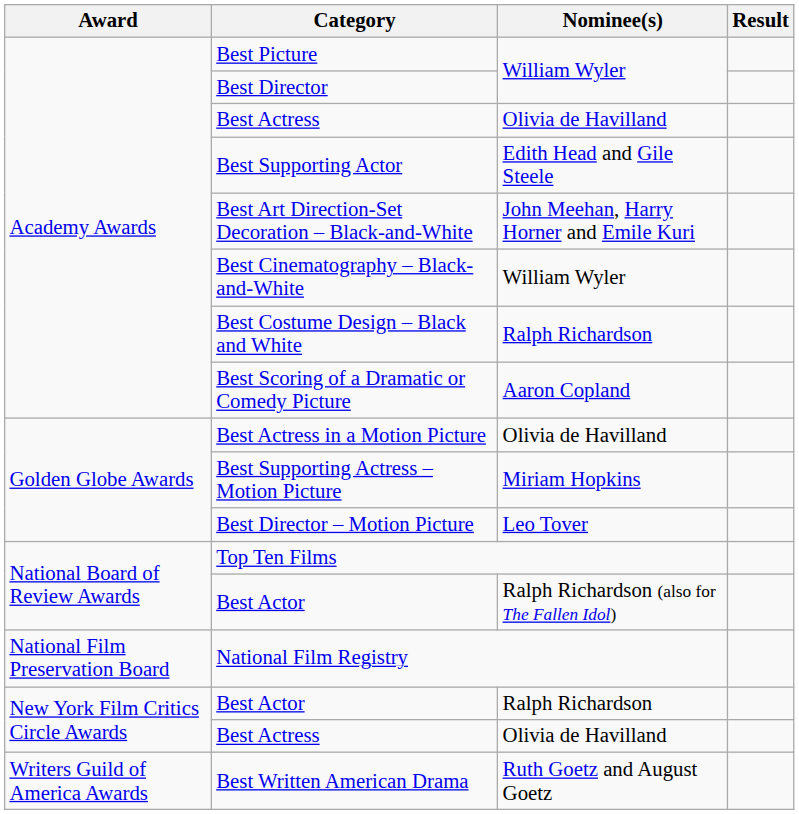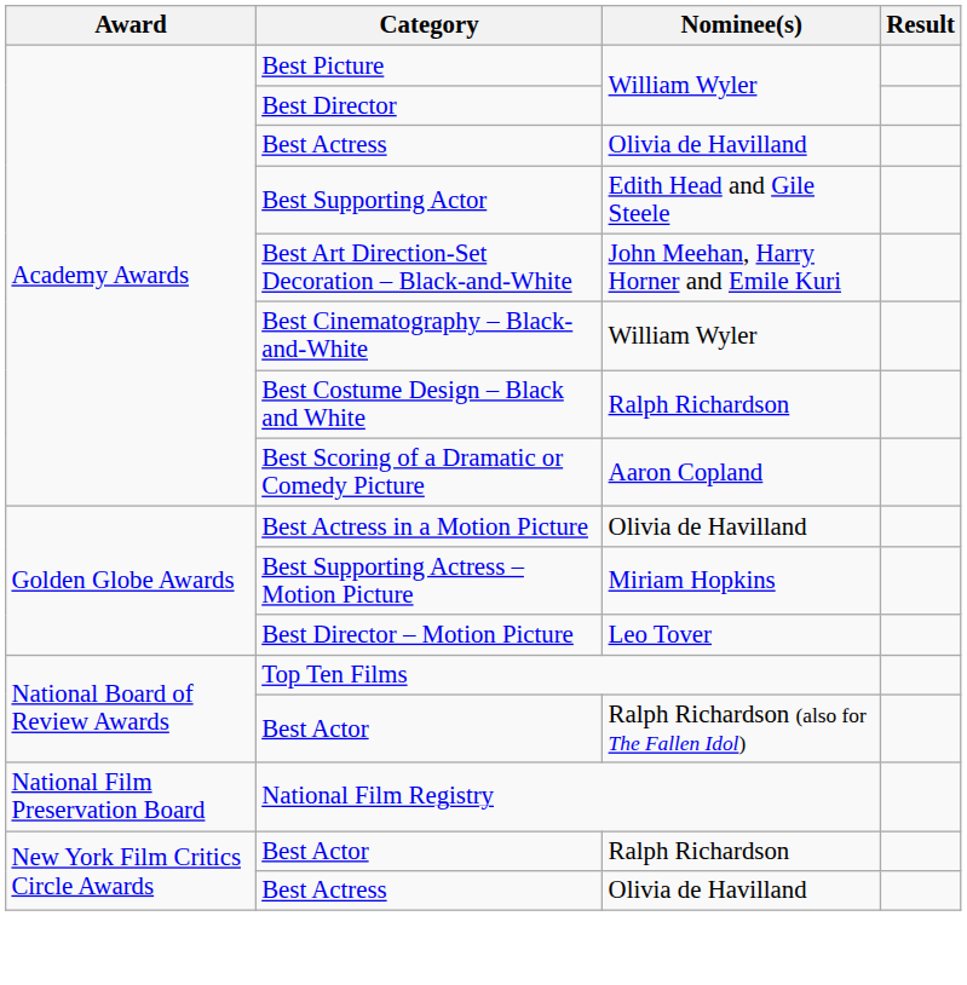- row: Writers Guild of America Awards | Best Written American Drama | Ruth Goetz and August Goetz
